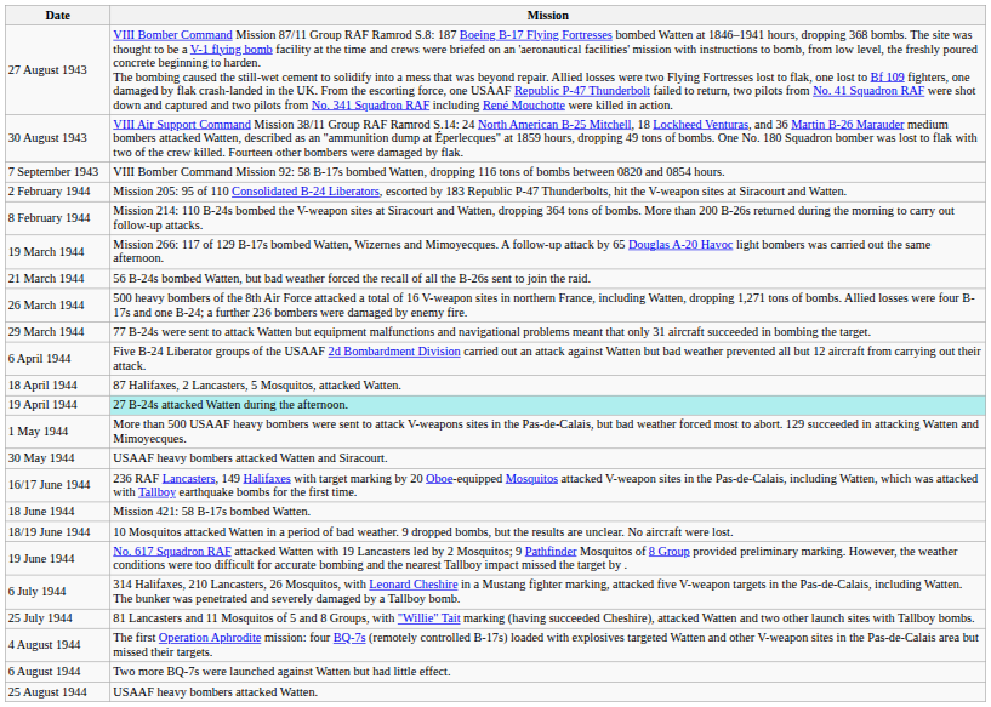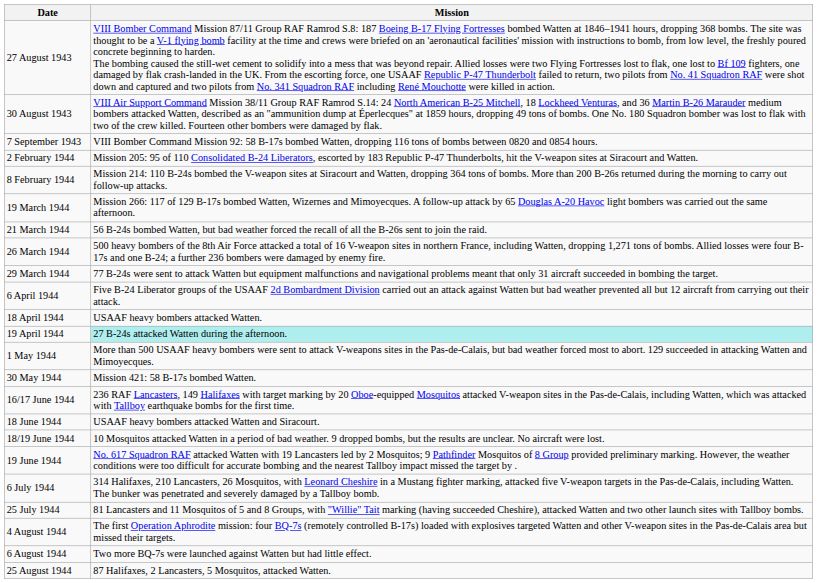18 April 1944 | Mission: 87 Halifaxes, 2 Lancasters, 5 Mosquitos, attacked Watten. -> USAAF heavy bombers attacked Watten.
30 May 1944 | Mission: USAAF heavy bombers attacked Watten and Siracourt. -> Mission 421: 58 B-17s bombed Watten.
18 June 1944 | Mission: Mission 421: 58 B-17s bombed Watten. -> USAAF heavy bombers attacked Watten and Siracourt.
25 August 1944 | Mission: USAAF heavy bombers attacked Watten. -> 87 Halifaxes, 2 Lancasters, 5 Mosquitos, attacked Watten.
